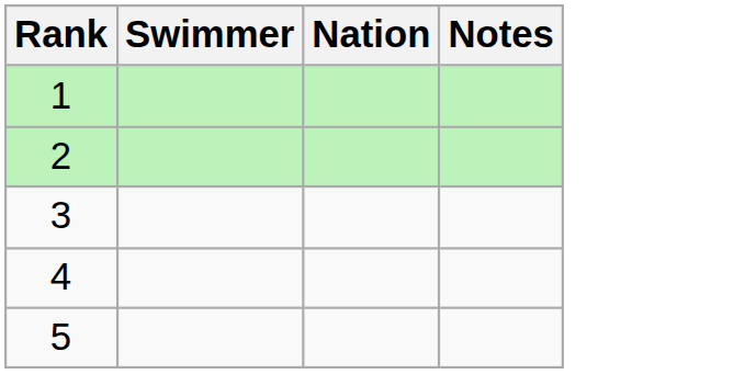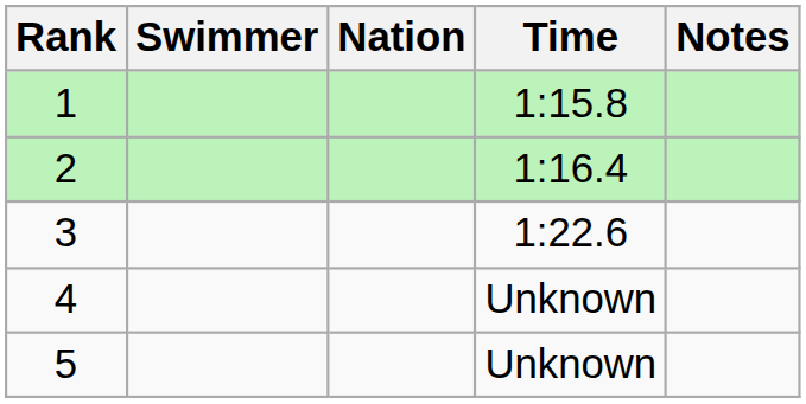+ column: Time | 1:15.8 | 1:16.4 | 1:22.6 | Unknown | Unknown
